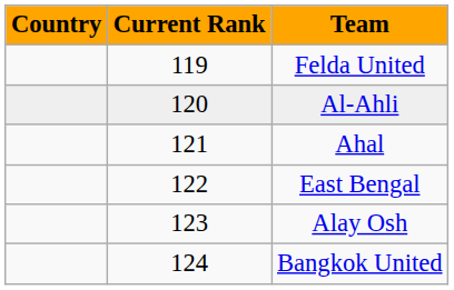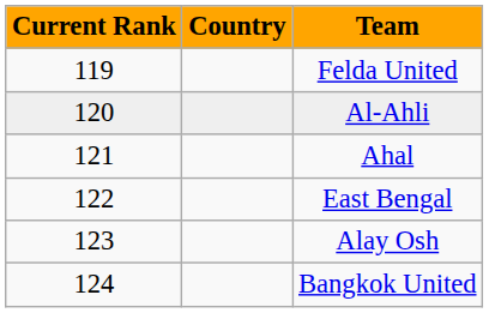columns swapped: Current Rank <-> Country
